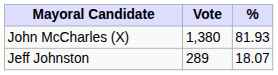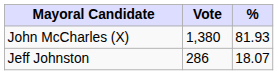Jeff Johnston | Vote: 289 -> 286
